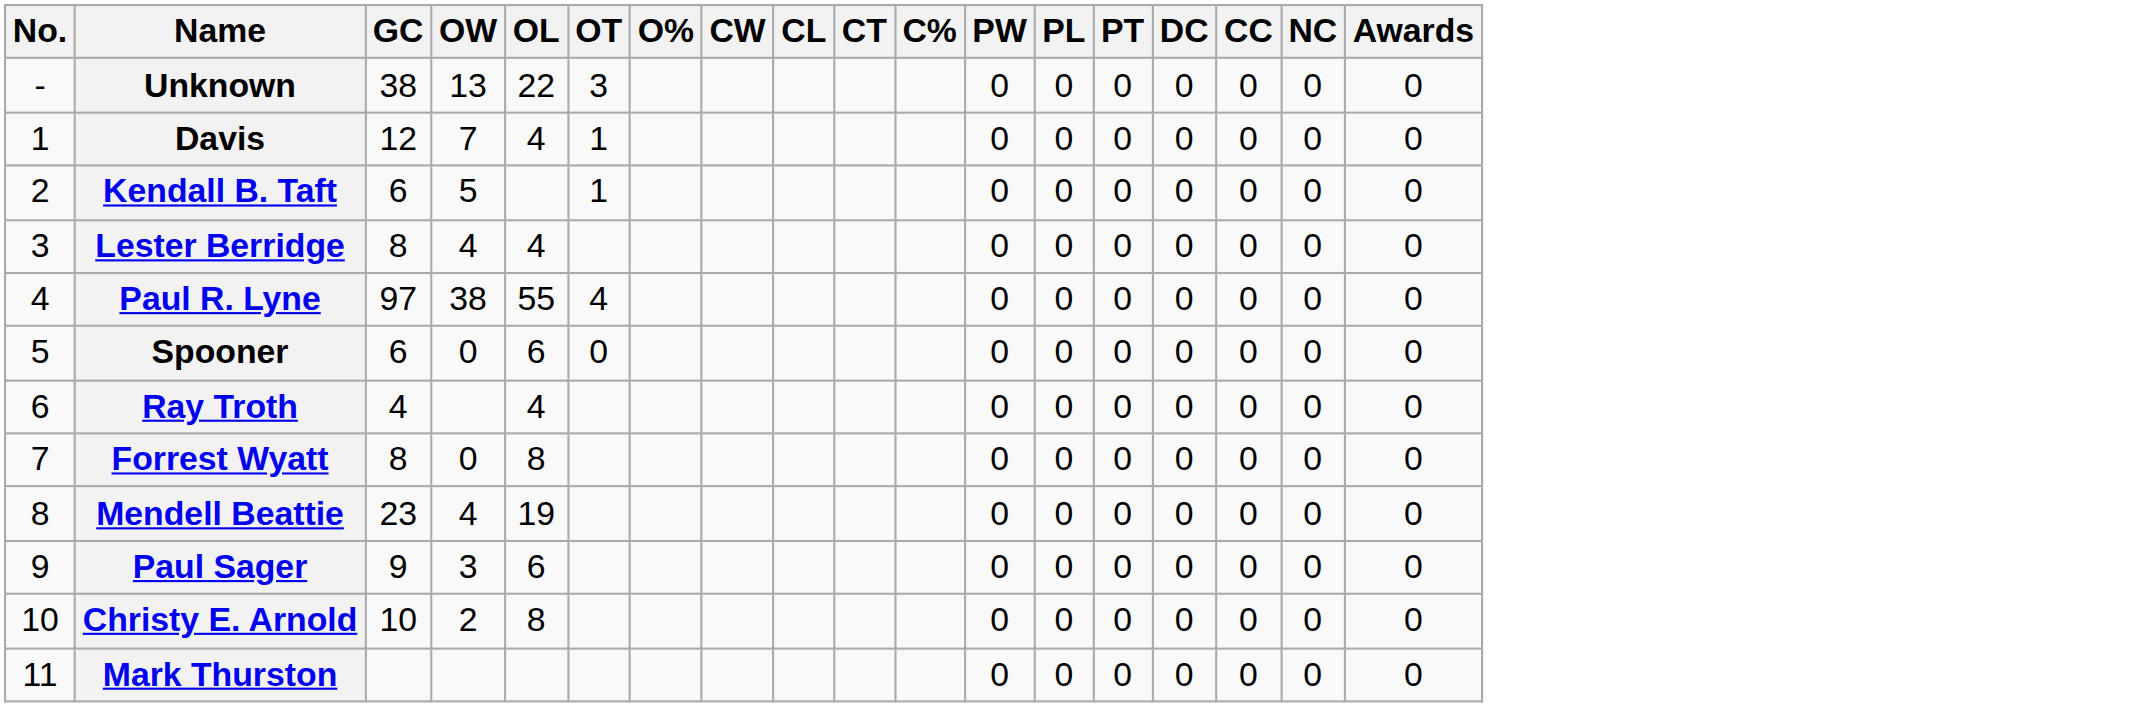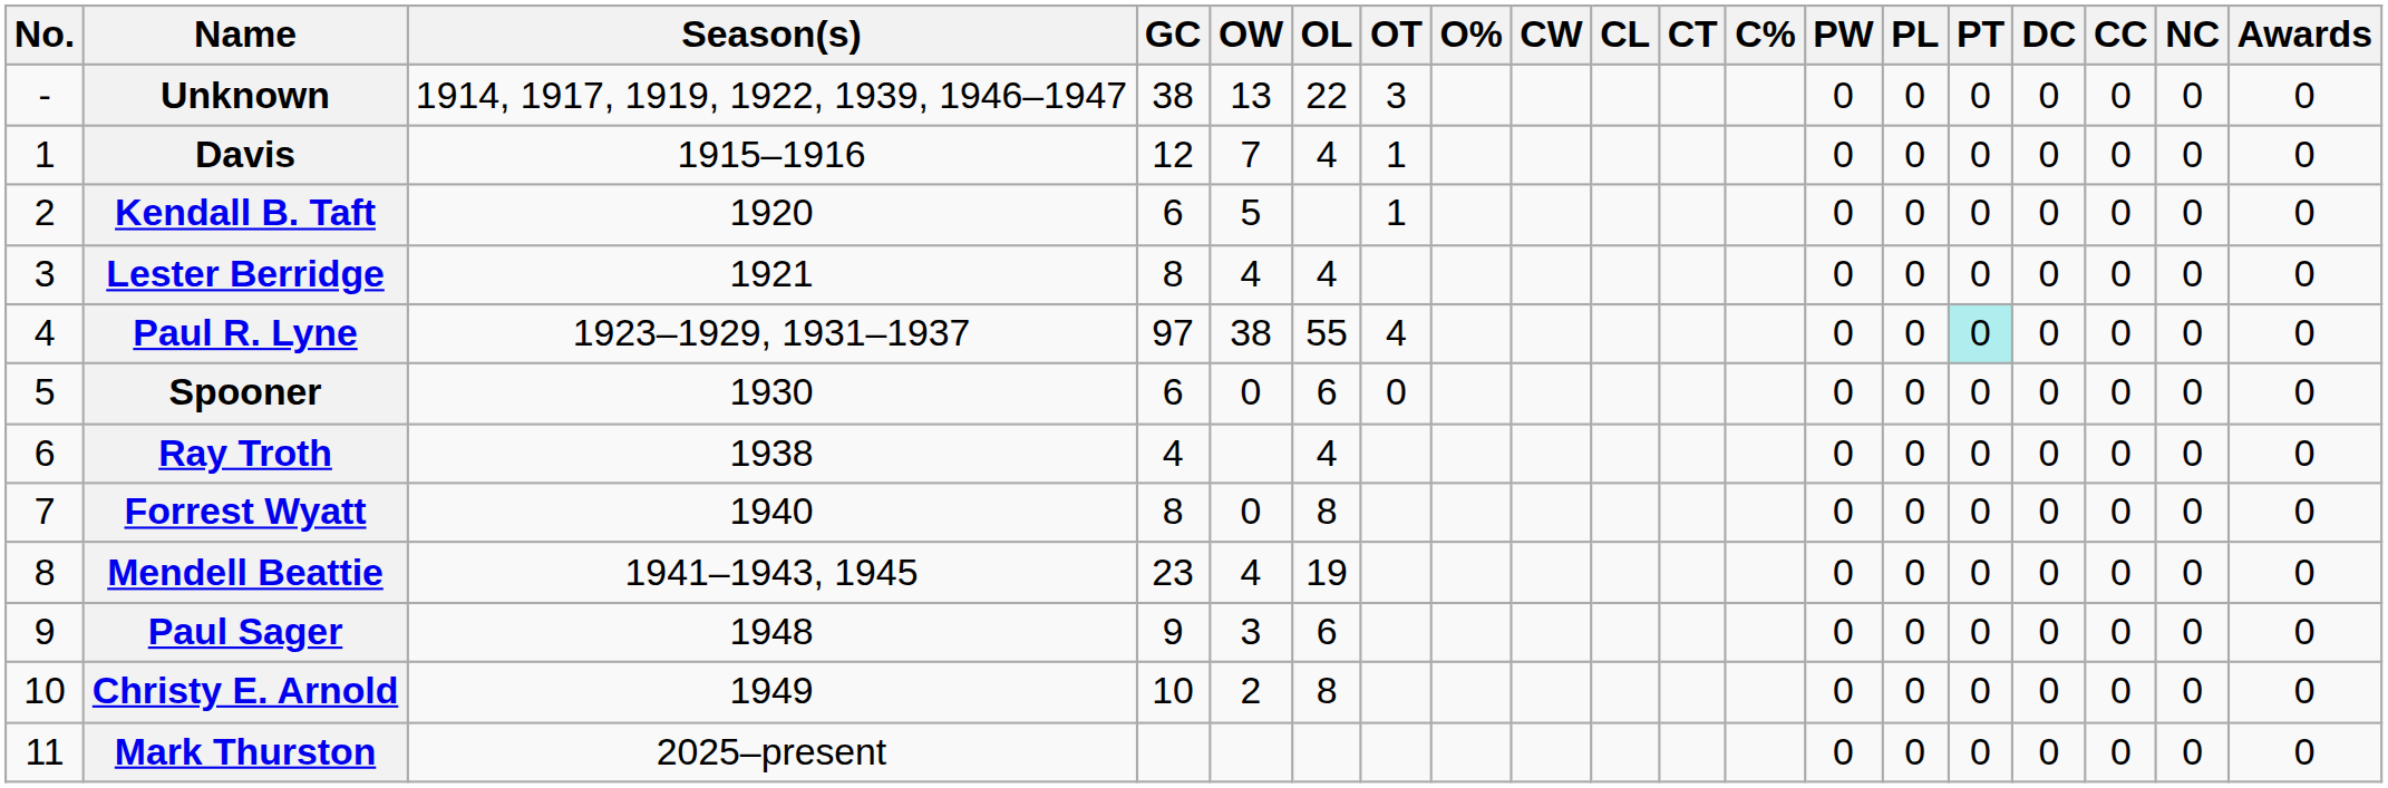+ column: Season(s) | 1914, 1917, 1919, 1922, 1939, 1946–1947 | 1915–1916 | 1920 | 1921 | 1923–1929, 1931–1937 | 1930 | 1938 | 1940 | 1941–1943, 1945 | 1948 | 1949 | 2025–present
Paul R. Lyne | PT: no background -> paleturquoise background
